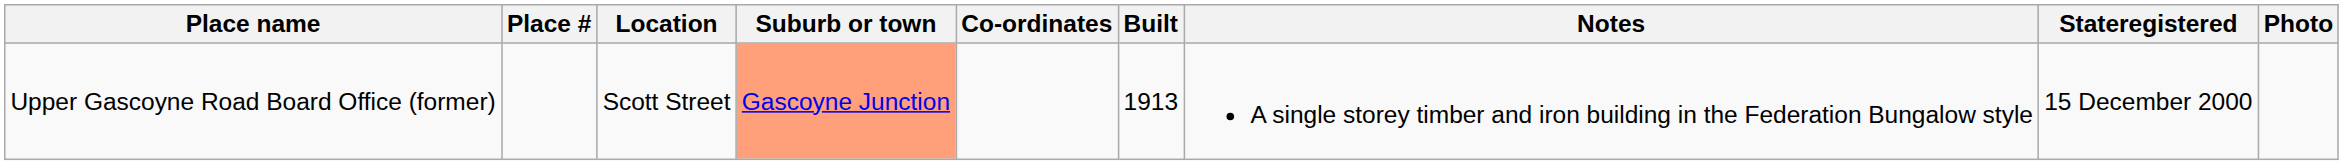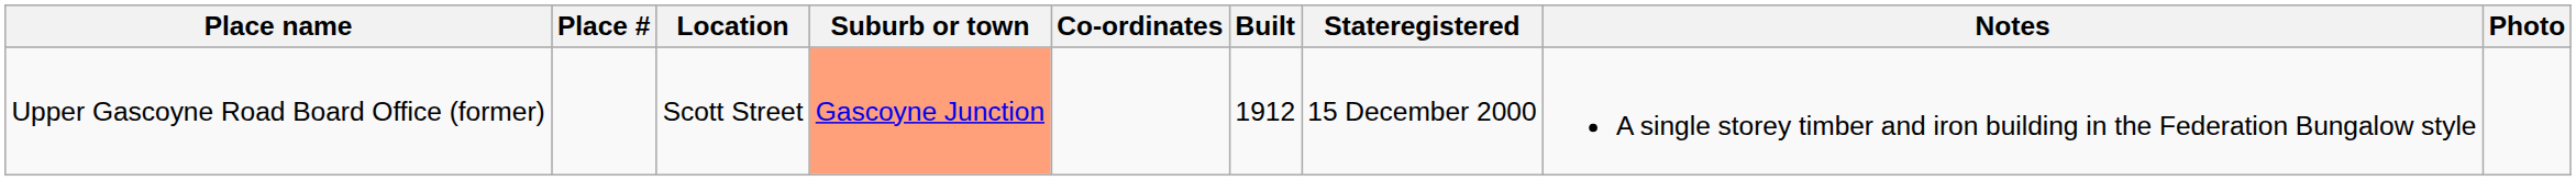columns swapped: Stateregistered <-> Notes
Upper Gascoyne Road Board Office (former) | Built: 1913 -> 1912
